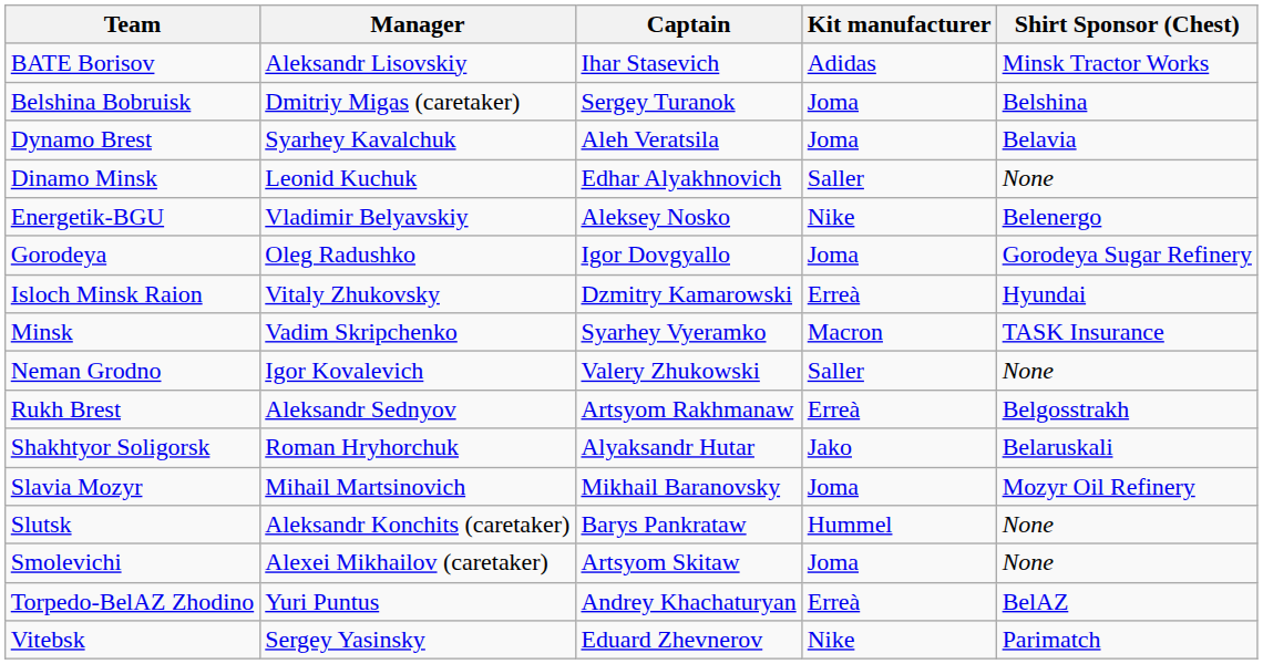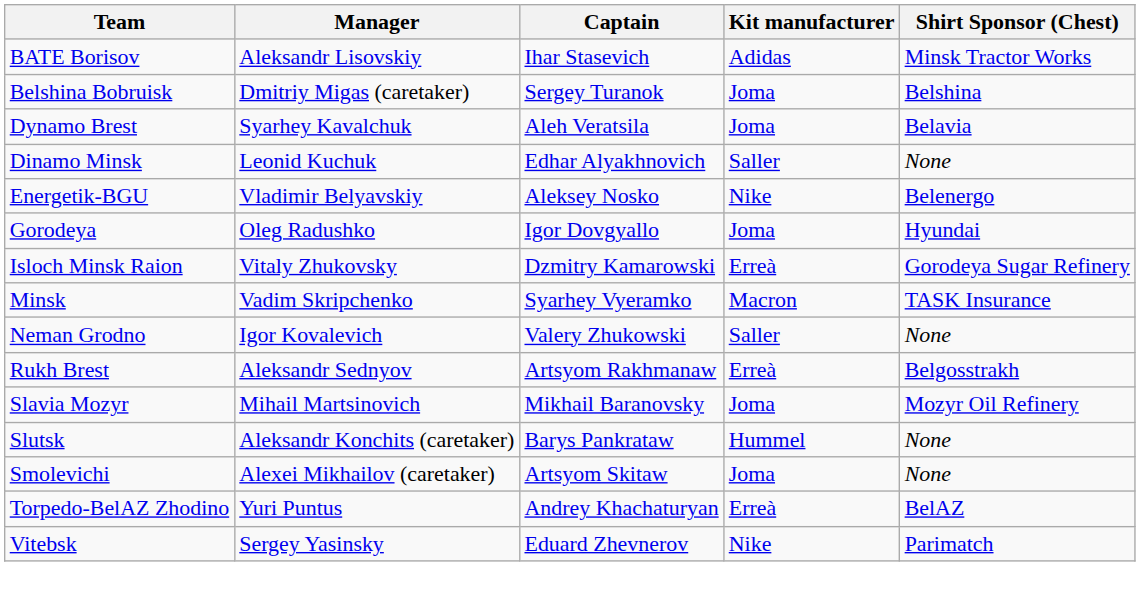Gorodeya | Shirt Sponsor (Chest): Gorodeya Sugar Refinery -> Hyundai
Isloch Minsk Raion | Shirt Sponsor (Chest): Hyundai -> Gorodeya Sugar Refinery
- row: Shakhtyor Soligorsk | Roman Hryhorchuk | Alyaksandr Hutar | Jako | Belaruskali
